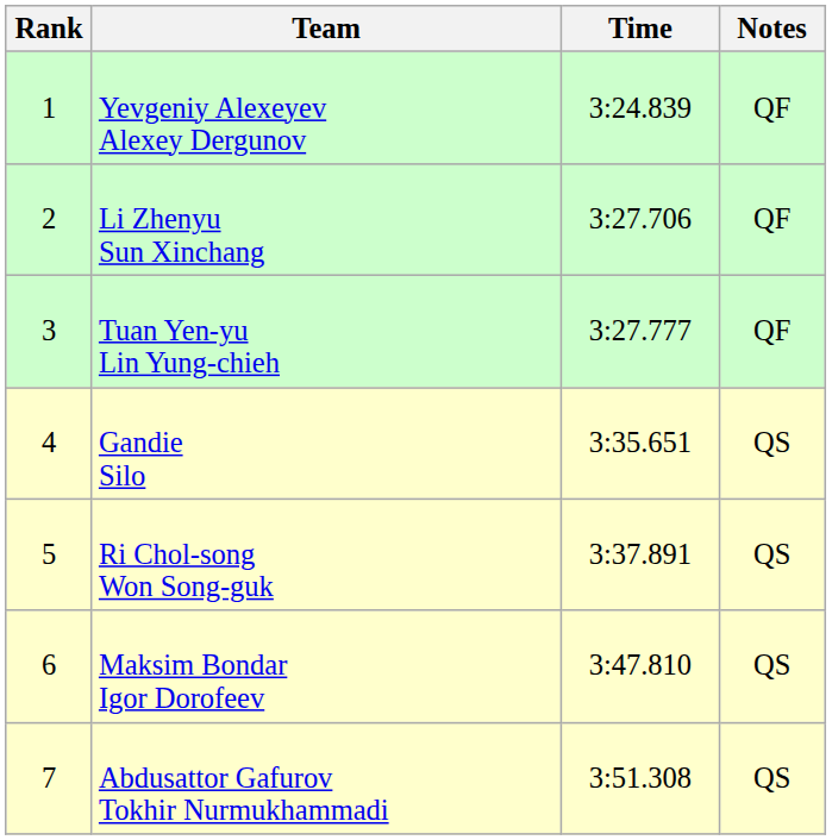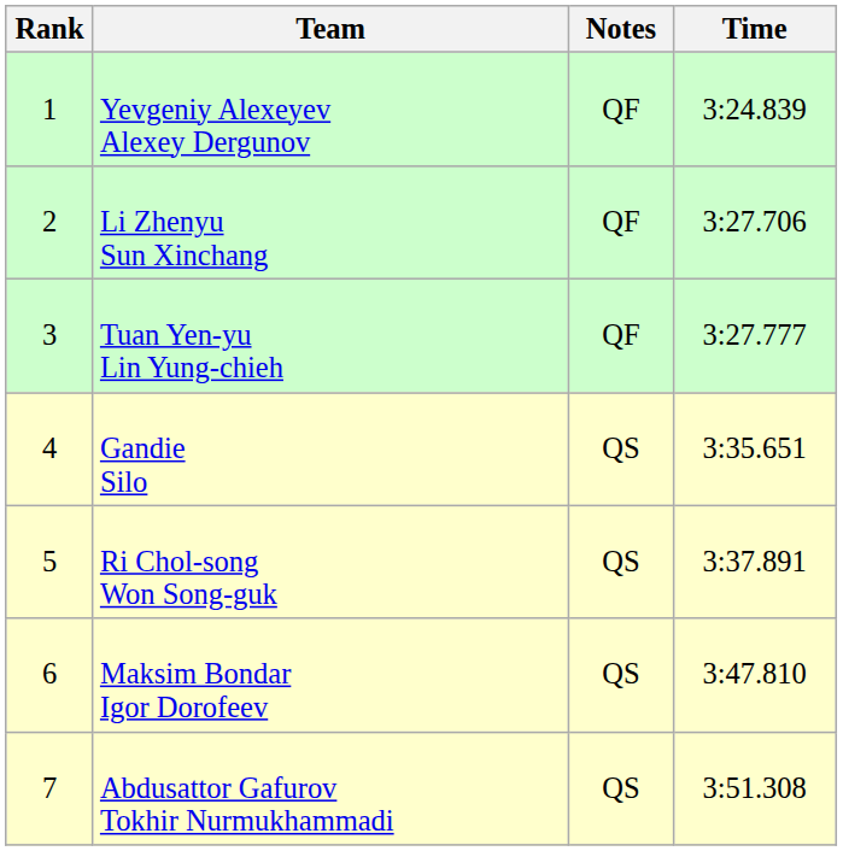columns swapped: Time <-> Notes
